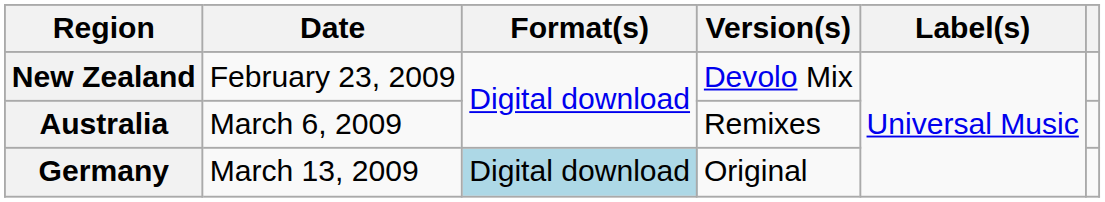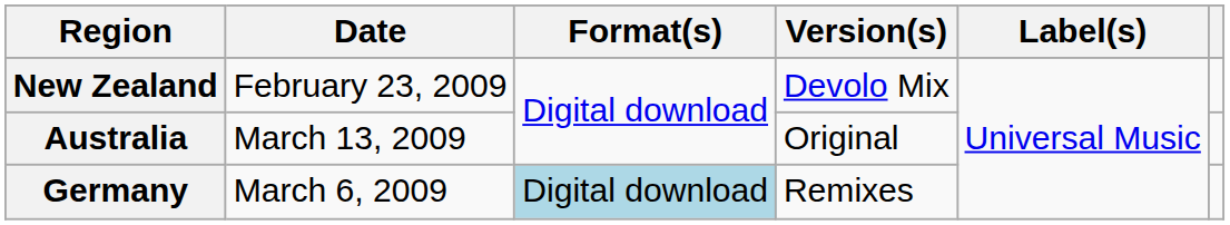Australia | Date: March 6, 2009 -> March 13, 2009
Australia | Version(s): Remixes -> Original
Germany | Date: March 13, 2009 -> March 6, 2009
Germany | Version(s): Original -> Remixes
